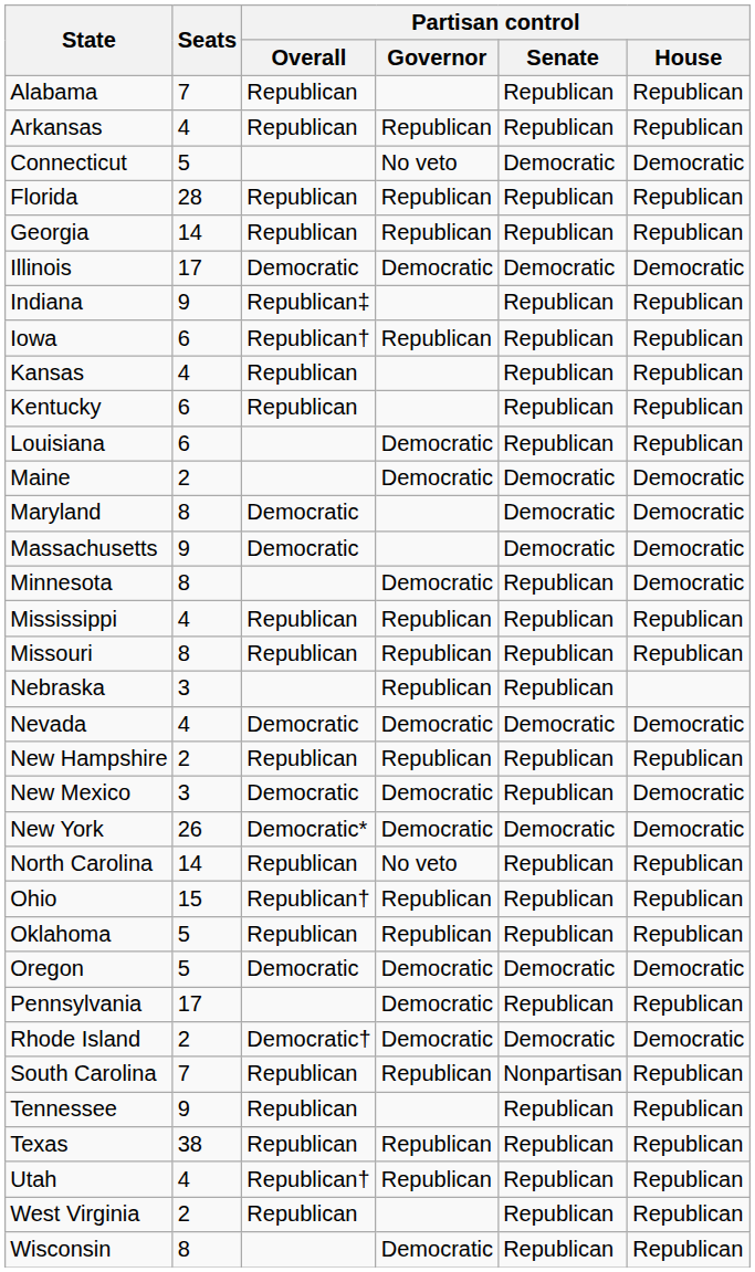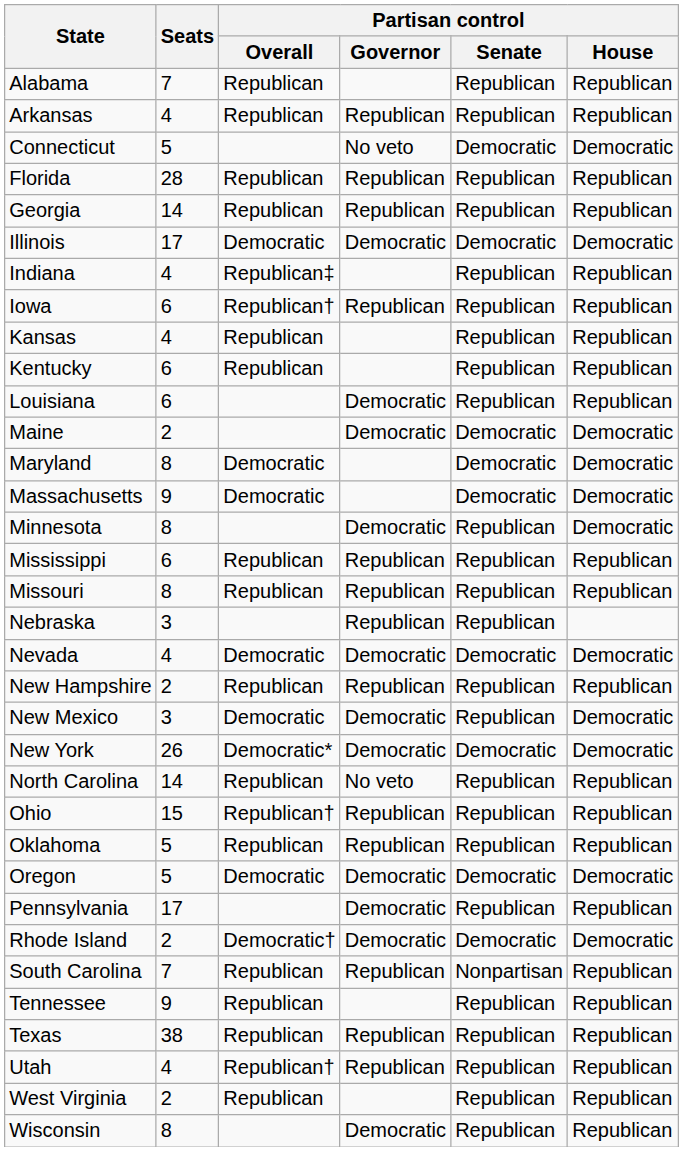Indiana | Seats: 9 -> 4
Mississippi | Seats: 4 -> 6
